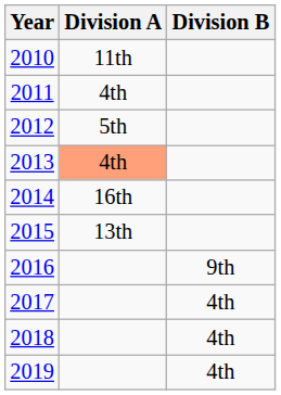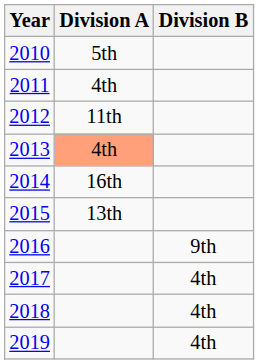2010 | Division A: 11th -> 5th
2012 | Division A: 5th -> 11th
